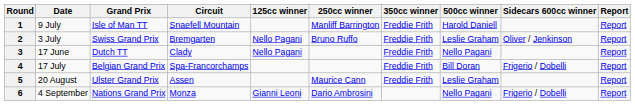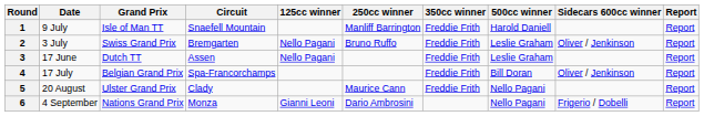3 | Circuit: Clady -> Assen
3 | 500cc winner: Nello Pagani -> Leslie Graham
4 | Sidecars 600cc winner: Frigerio / Dobelli -> Oliver / Jenkinson
5 | Circuit: Assen -> Clady
5 | 500cc winner: Leslie Graham -> Nello Pagani
